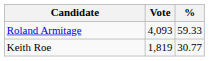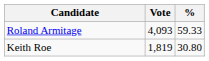Keith Roe | %: 30.77 -> 30.80
